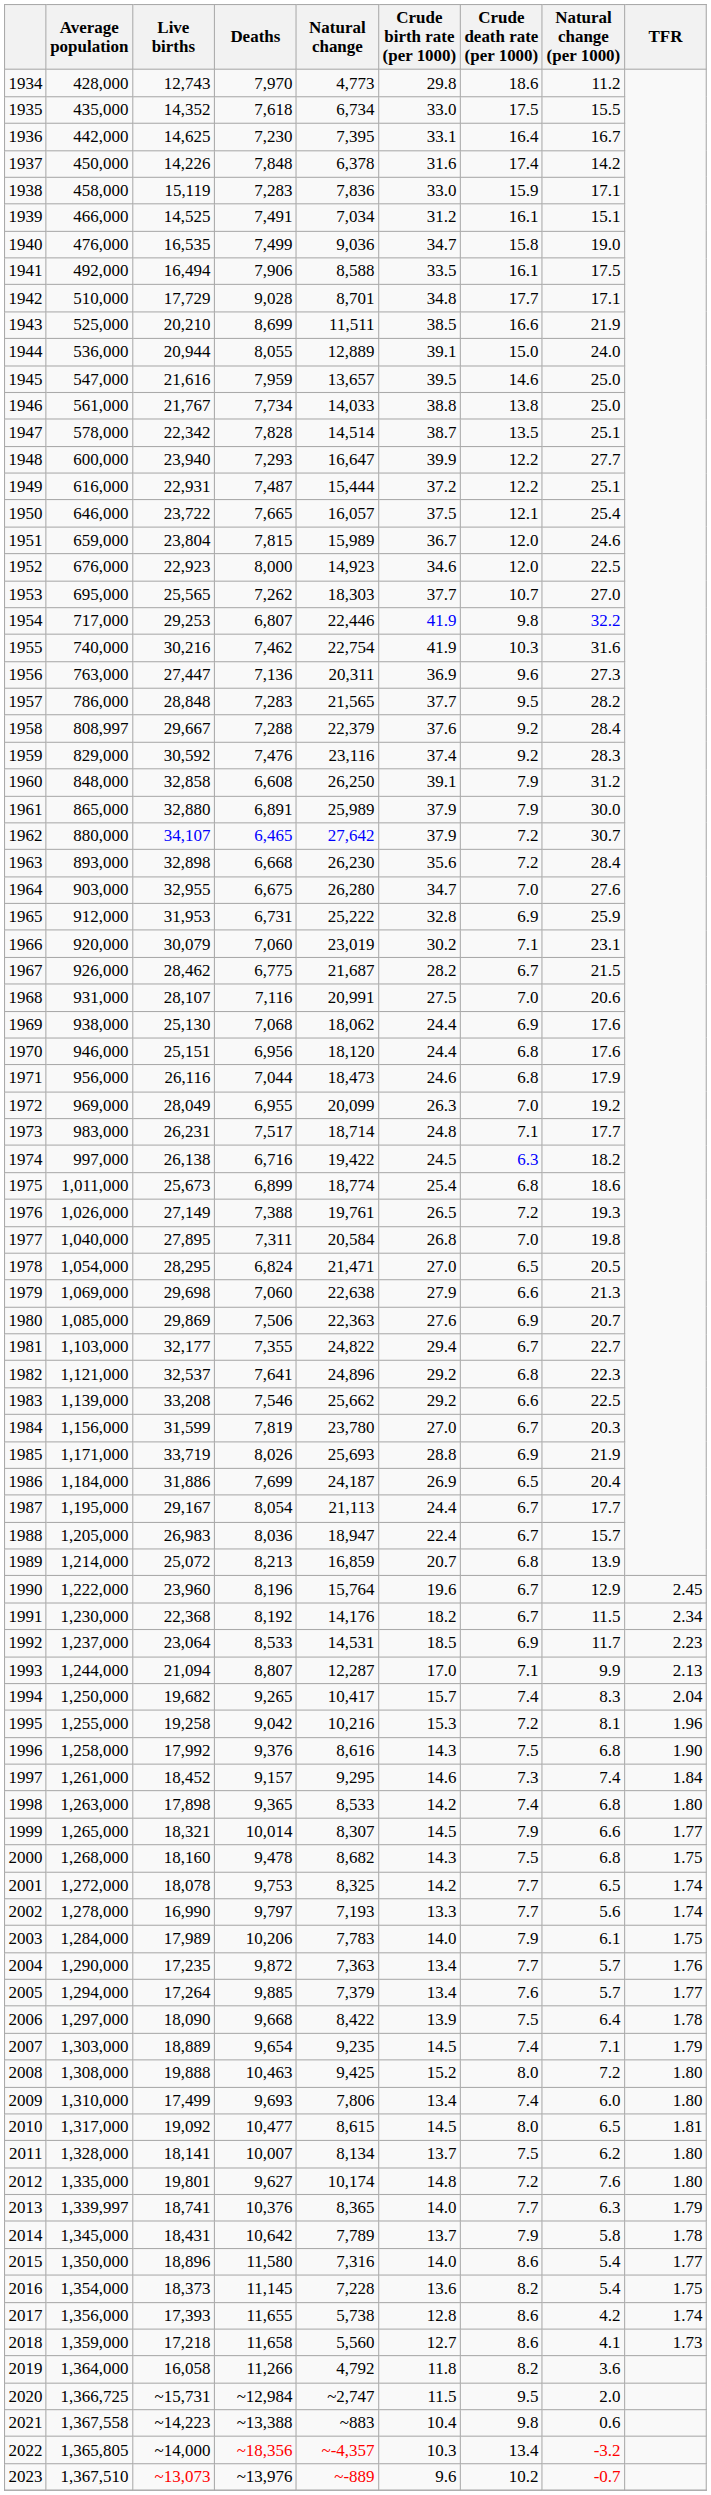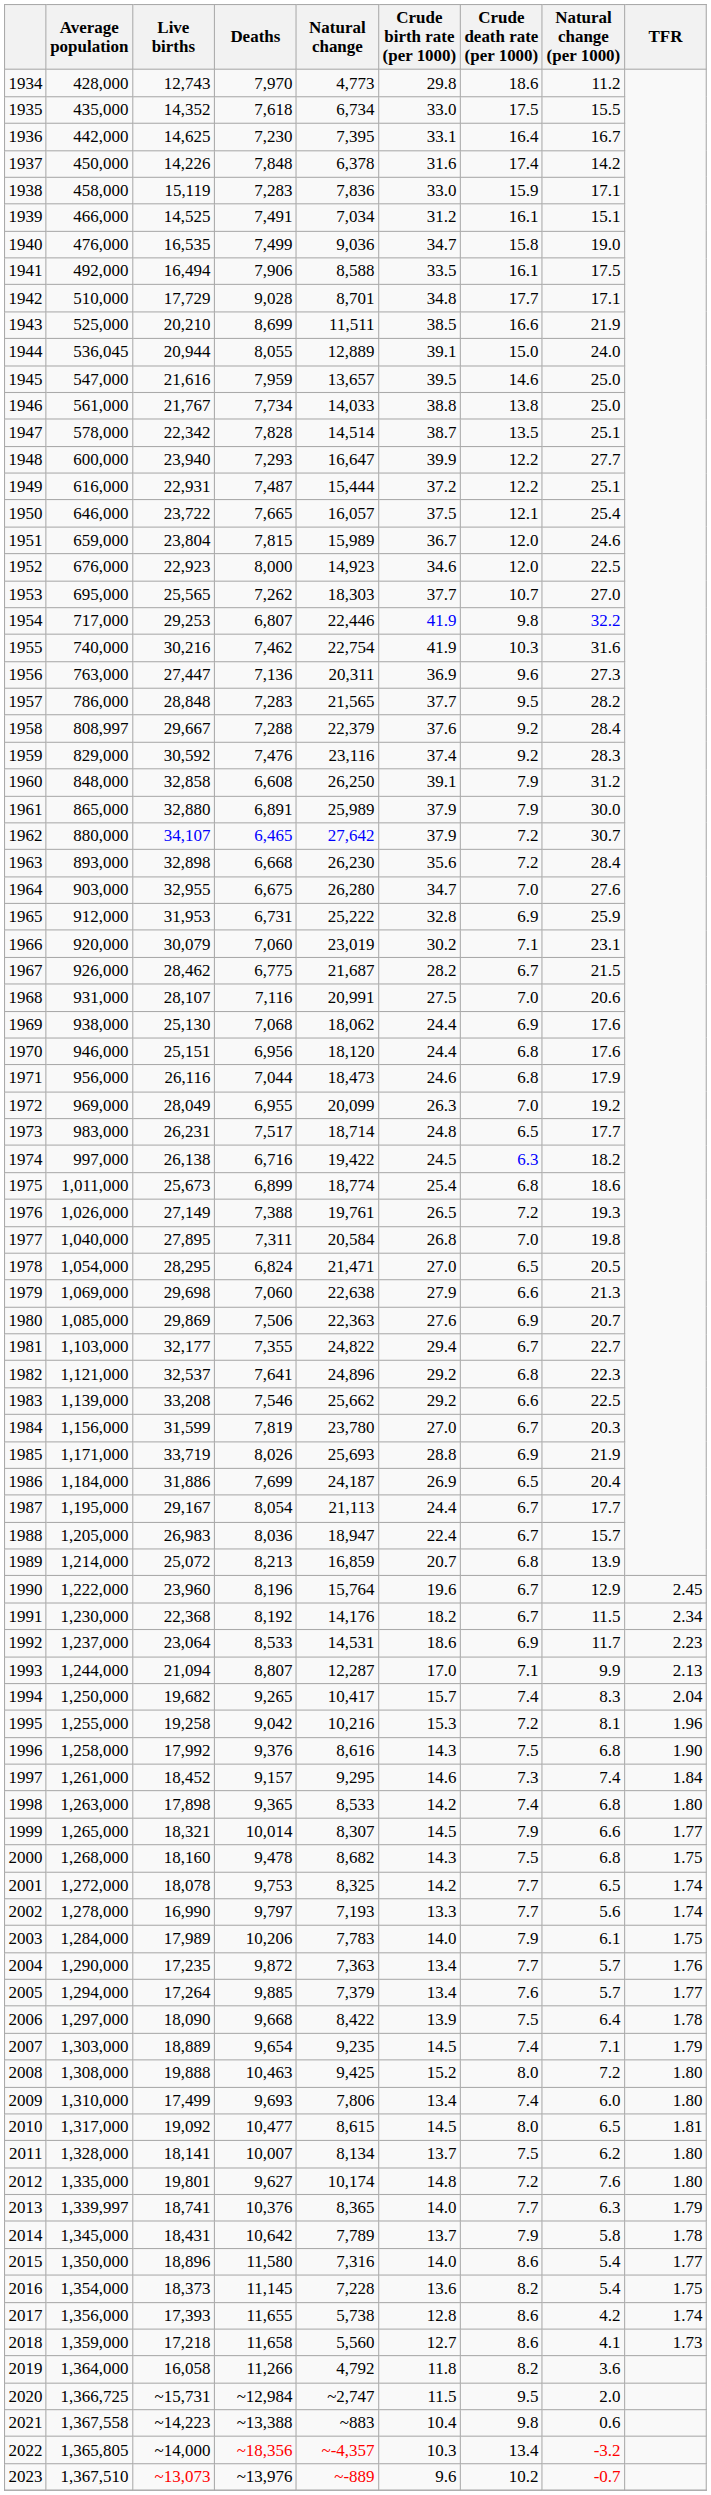1944 | Average population: 536,000 -> 536,045
1973 | Crude death rate (per 1000): 7.1 -> 6.5
1992 | Crude birth rate (per 1000): 18.5 -> 18.6
